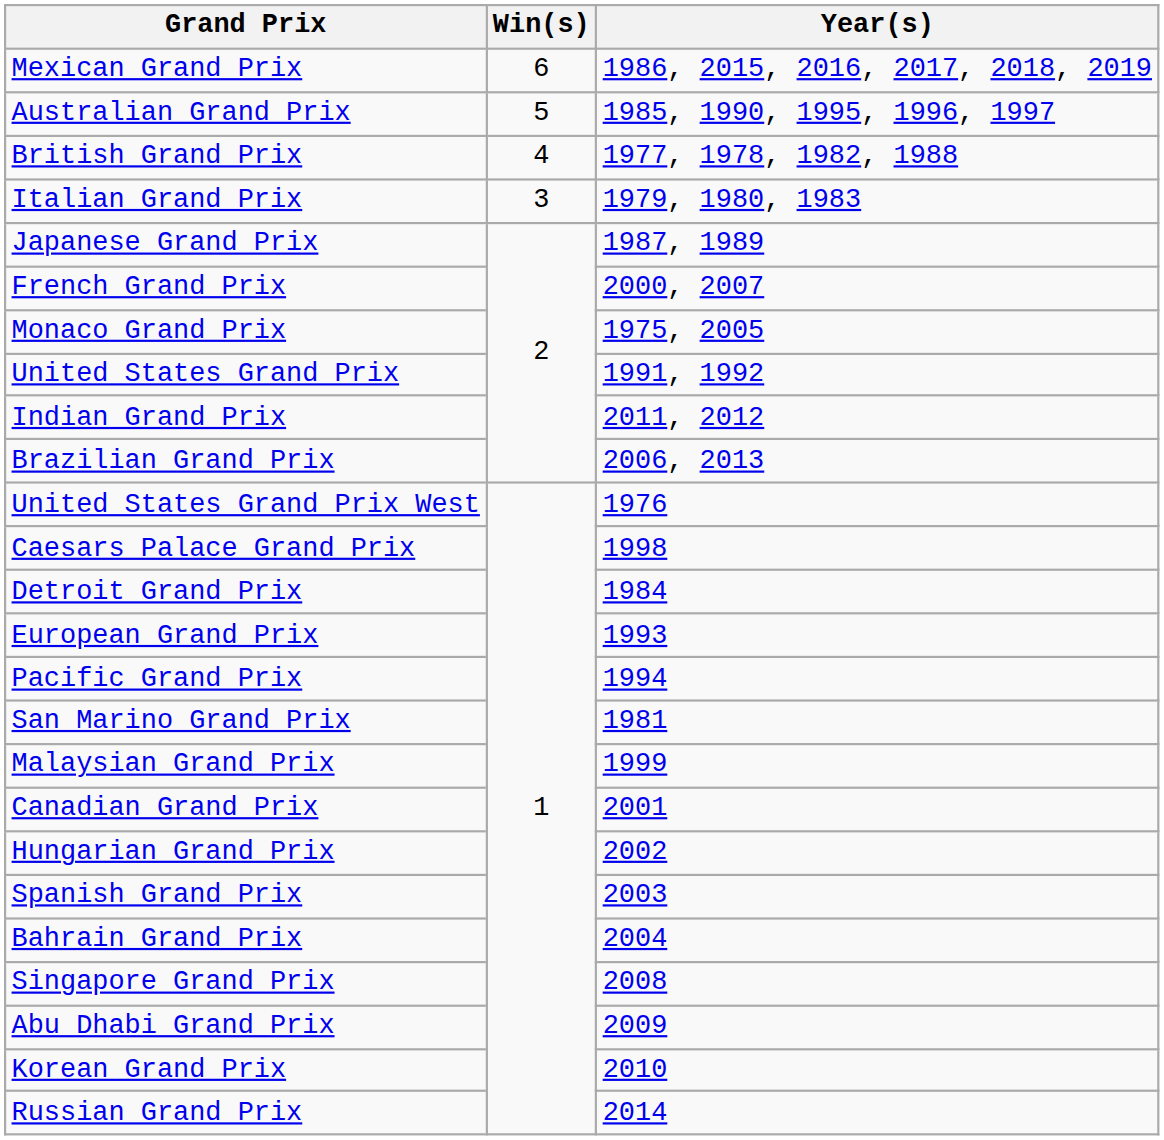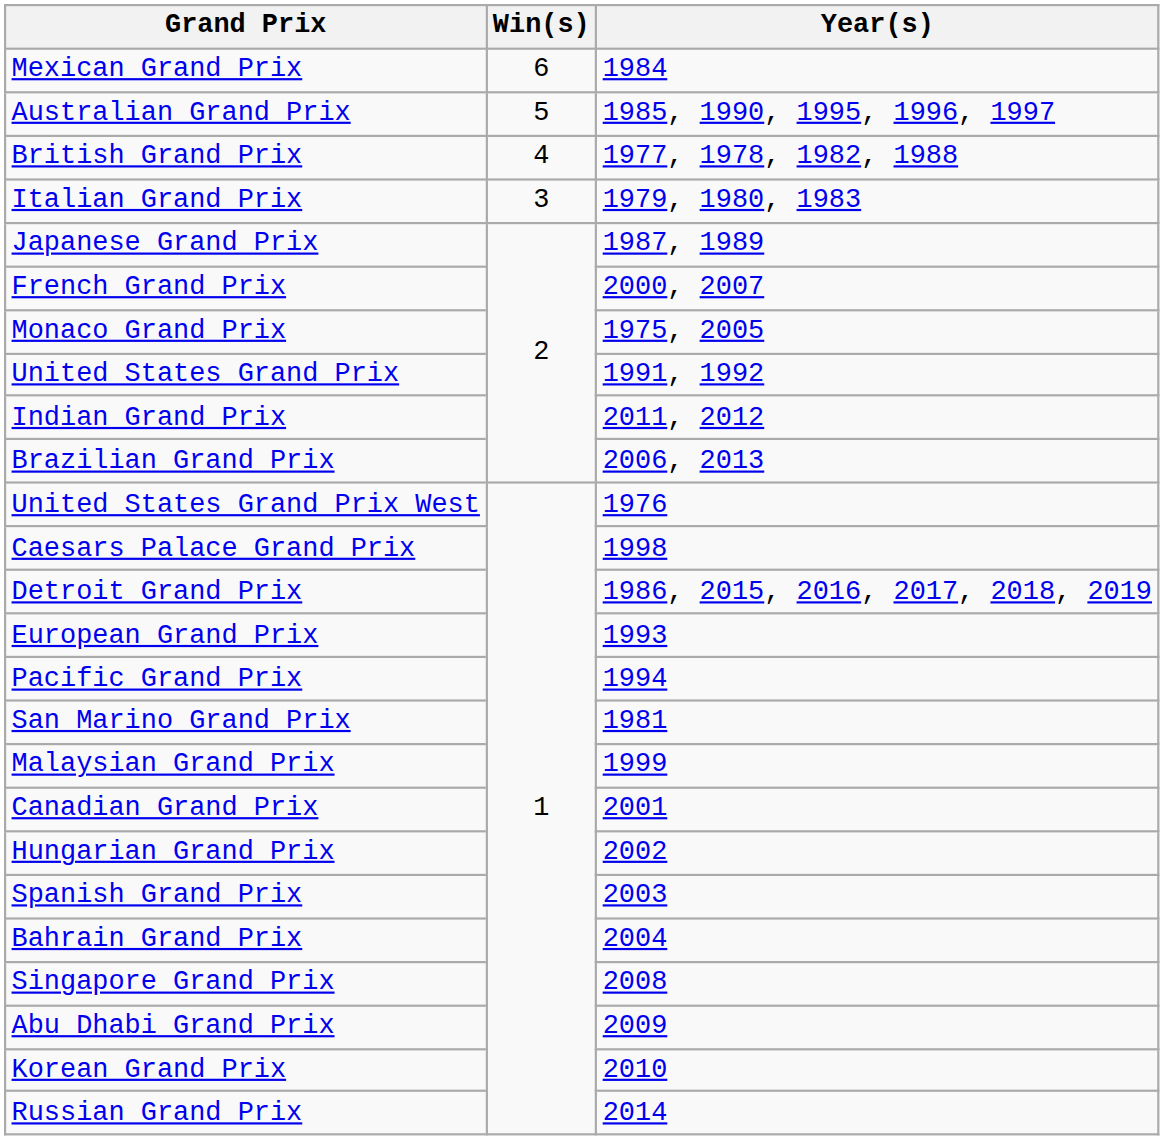Mexican Grand Prix | Year(s): 1986, 2015, 2016, 2017, 2018, 2019 -> 1984
Detroit Grand Prix | Year(s): 1984 -> 1986, 2015, 2016, 2017, 2018, 2019
